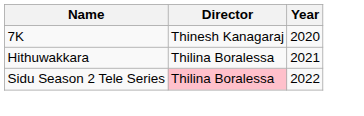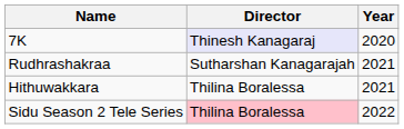7K | Director: no background -> lavender background
+ row: Rudhrashakraa | Sutharshan Kanagarajah | 2021
